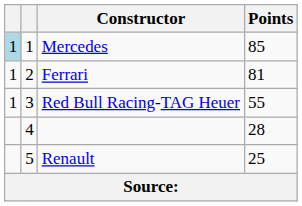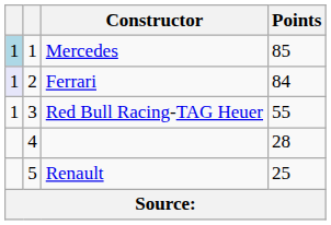Ferrari | column 1: no background -> lavender background
Ferrari | Points: 81 -> 84
